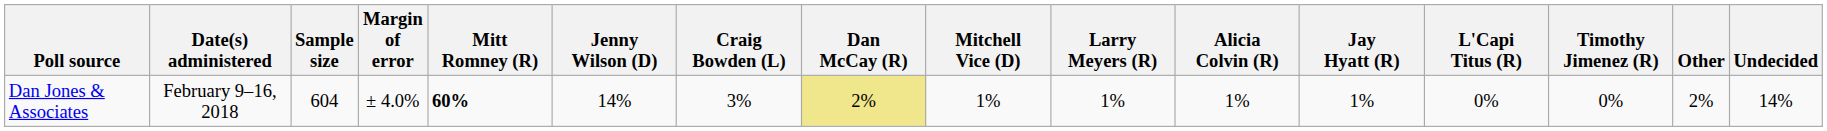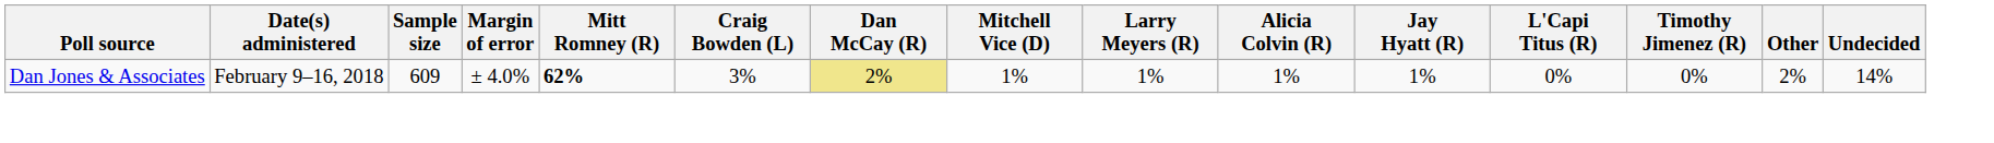- column: Jenny Wilson (D) | 14%
Dan Jones & Associates | Sample size: 604 -> 609
Dan Jones & Associates | Mitt Romney (R): 60% -> 62%
